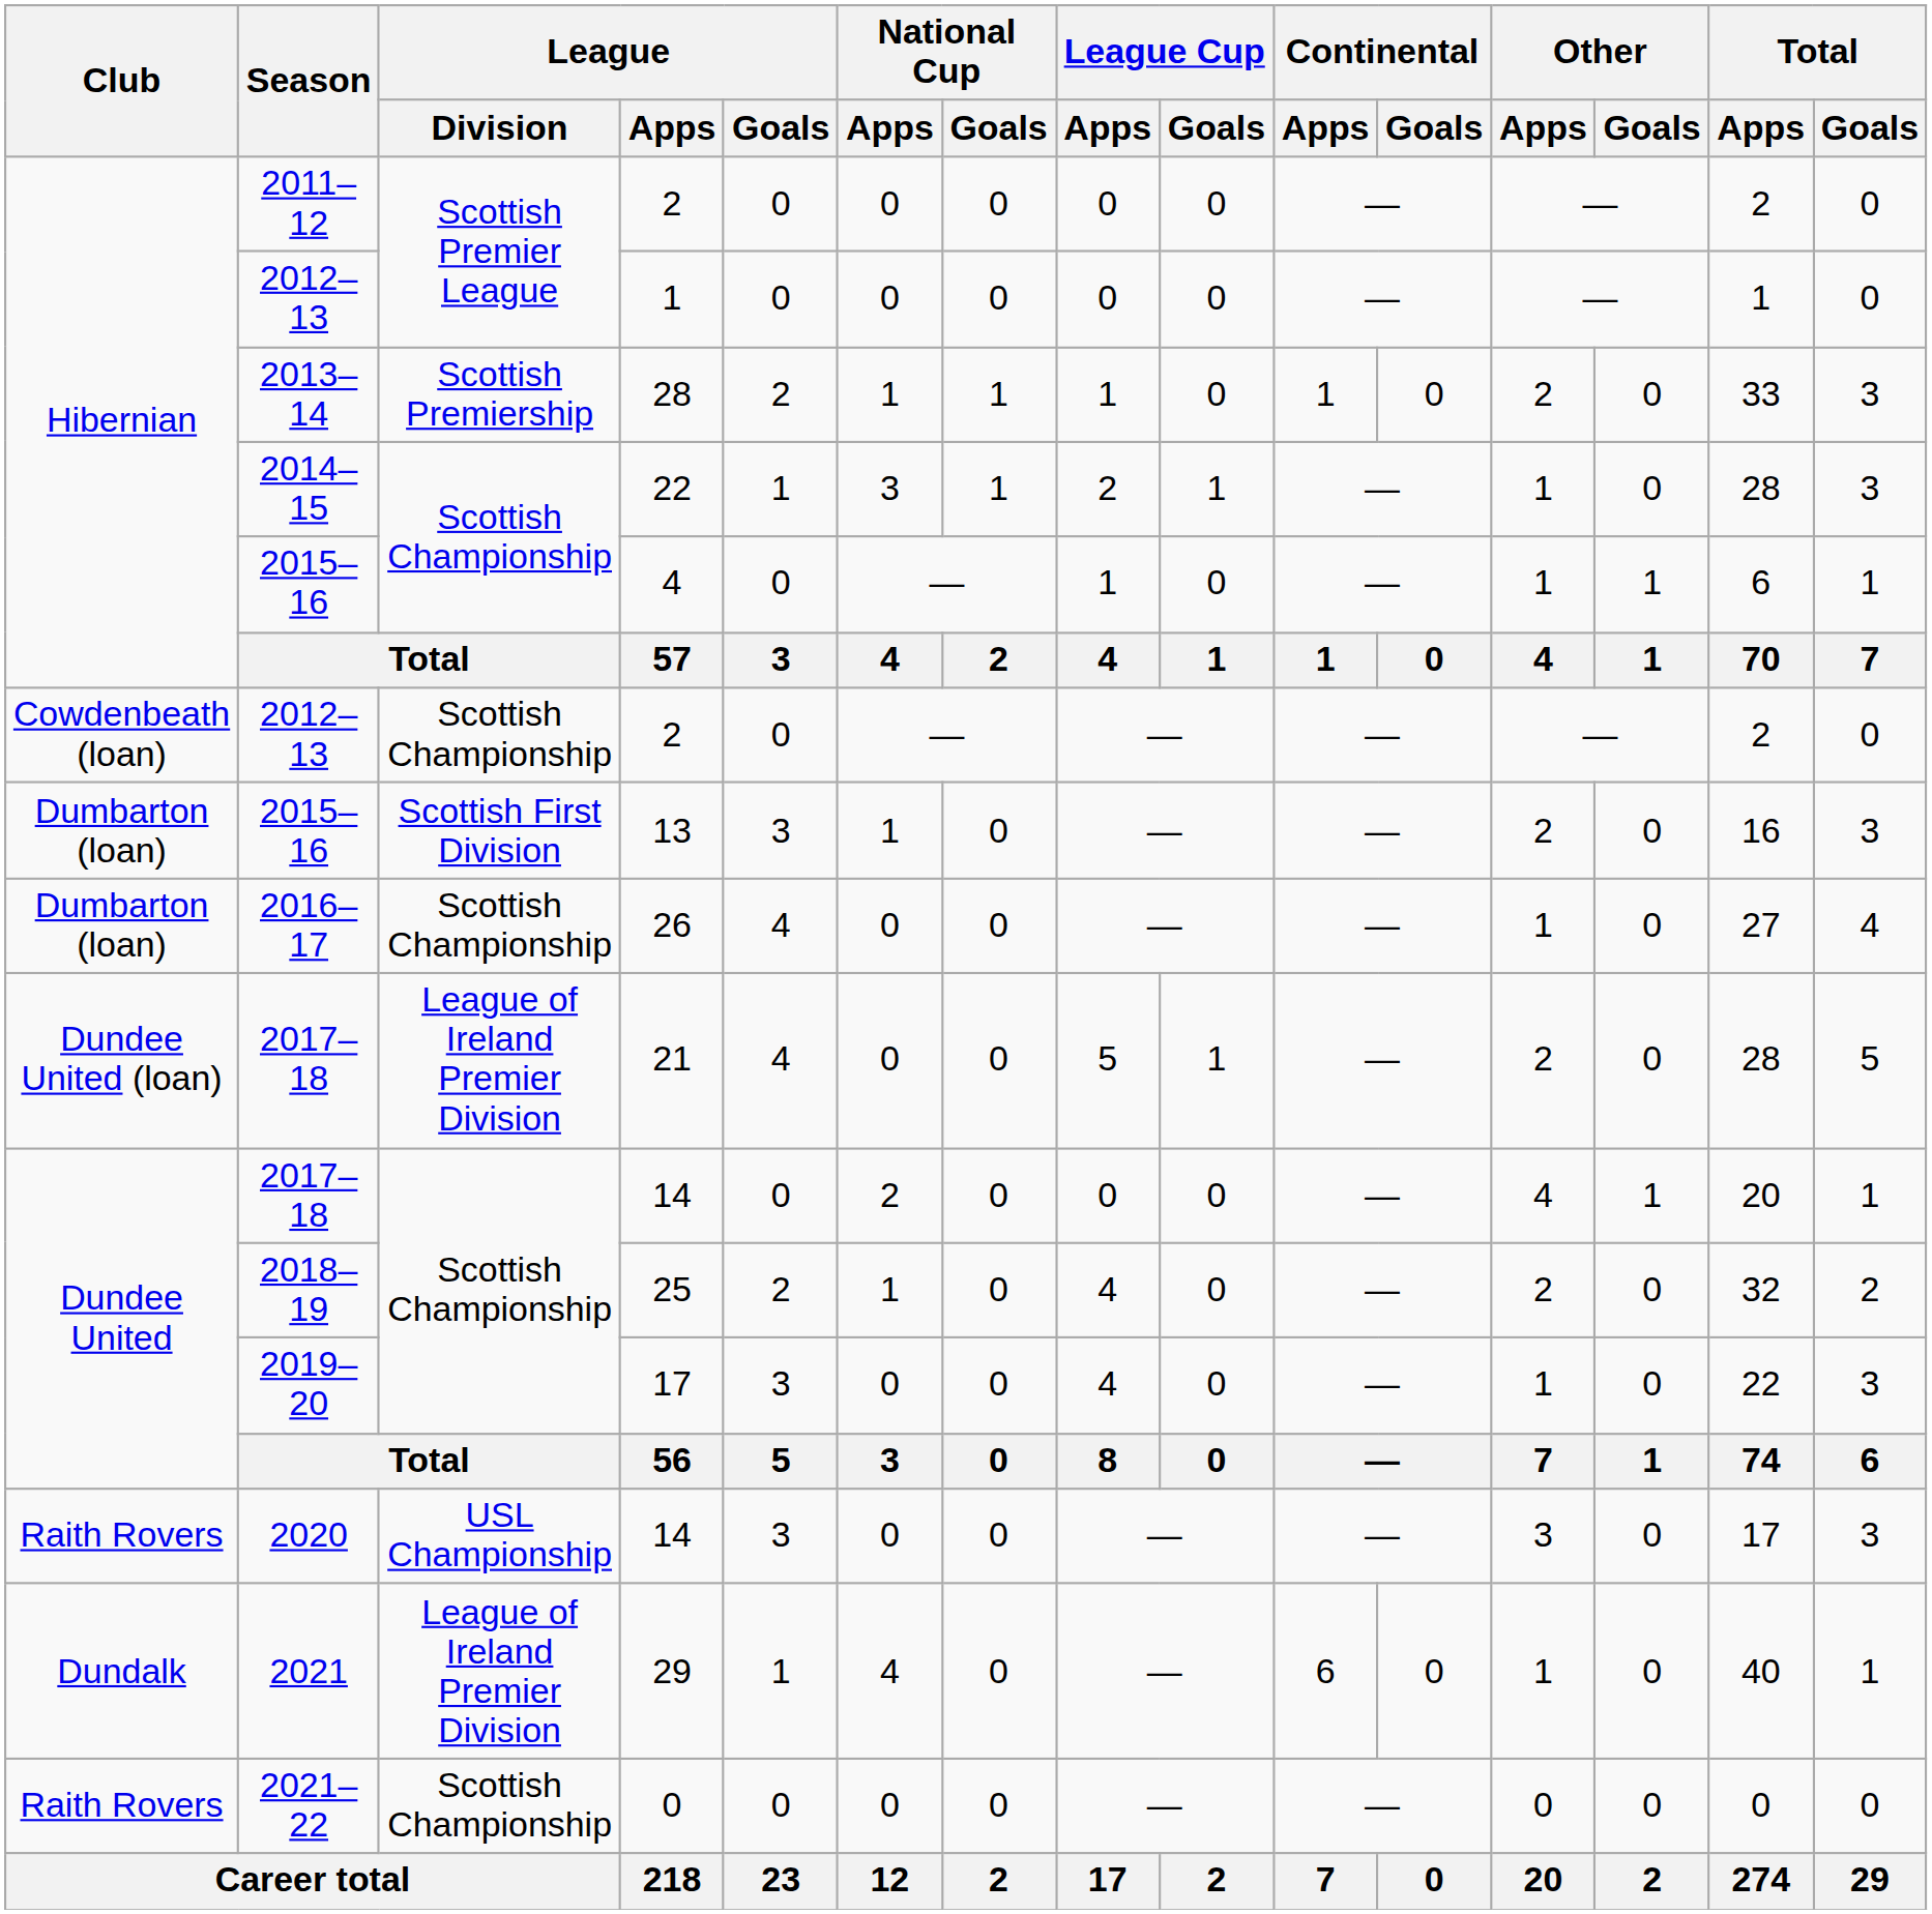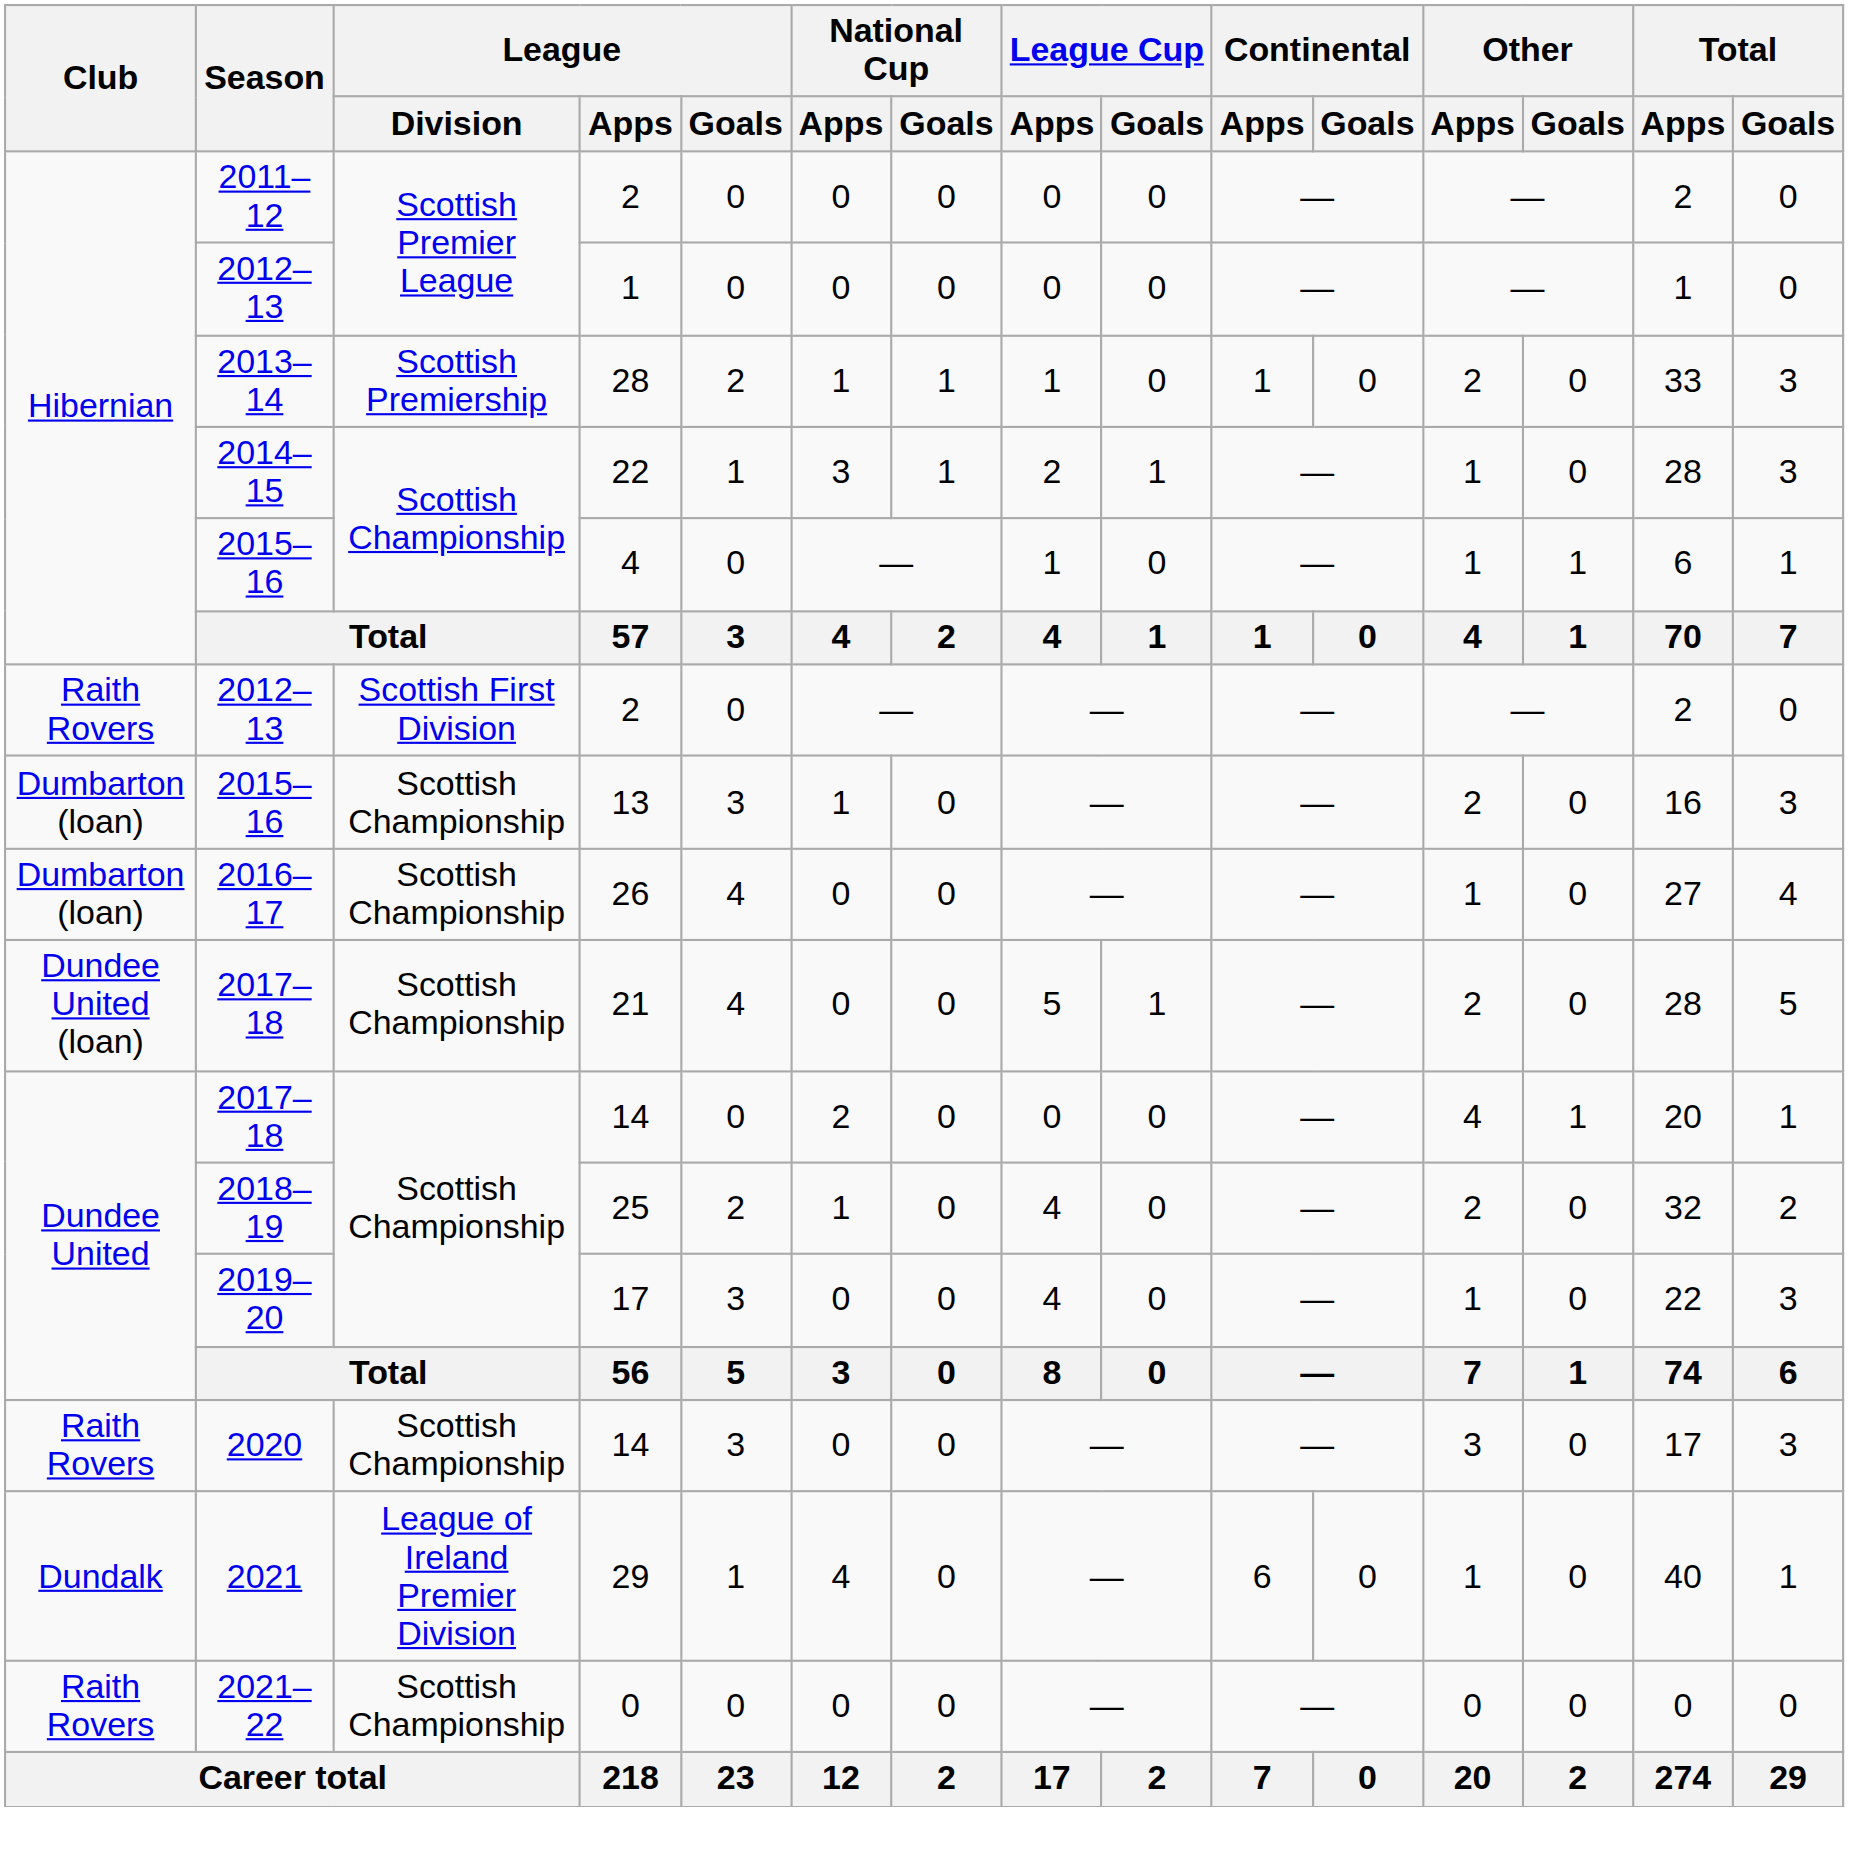2012–13 / 2 | Club: Cowdenbeath (loan) -> Raith Rovers
2012–13 / 2 | League / Division: Scottish Championship -> Scottish First Division
13 | League / Division: Scottish First Division -> Scottish Championship
21 | League / Division: League of Ireland Premier Division -> Scottish Championship
2020 / 14 | League / Division: USL Championship -> Scottish Championship
